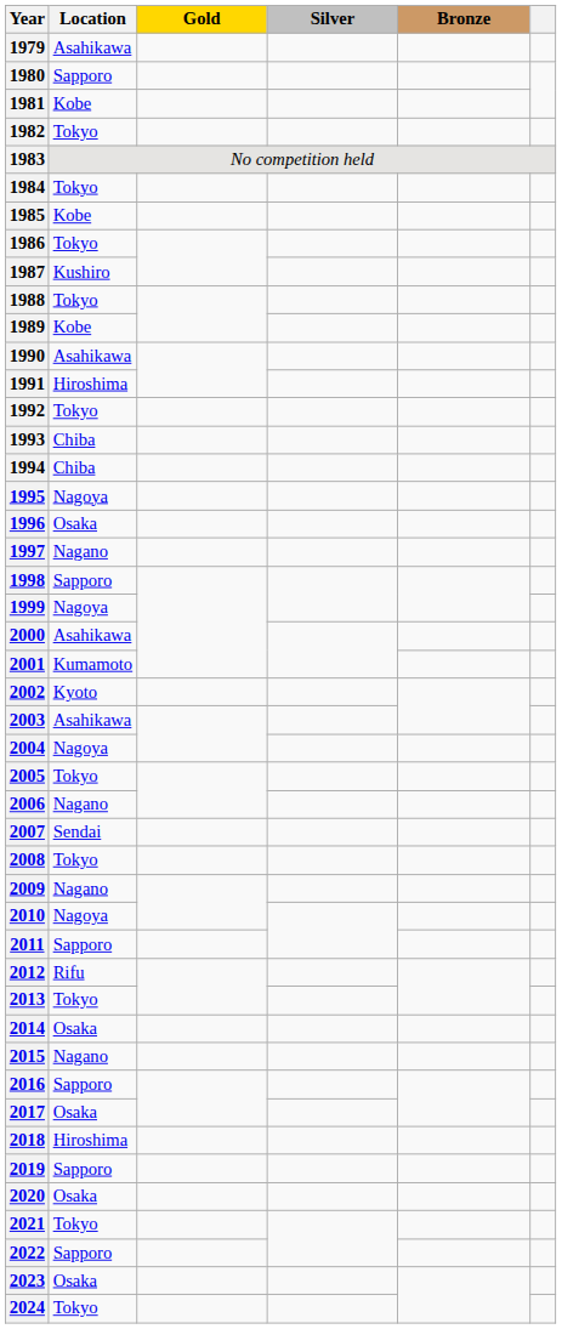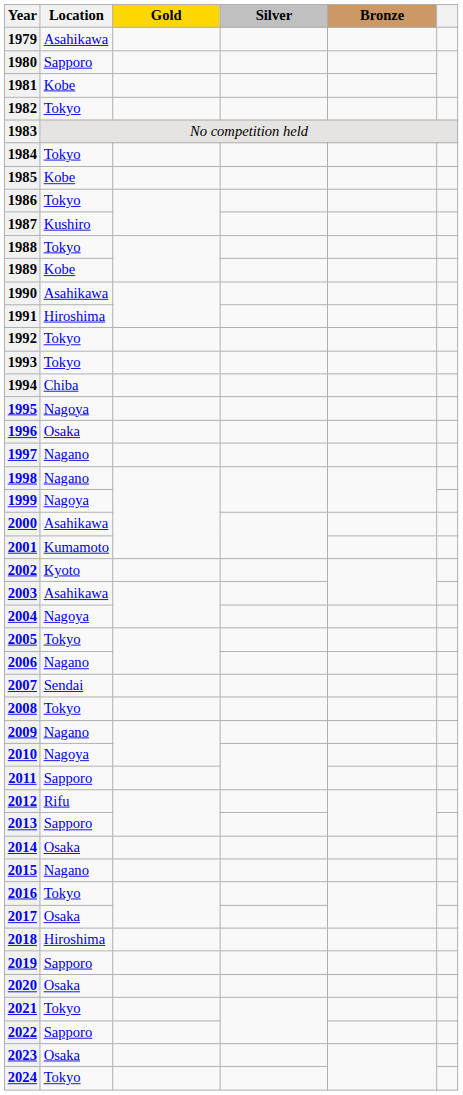1993 | Location: Chiba -> Tokyo
1998 | Location: Sapporo -> Nagano
2013 | Location: Tokyo -> Sapporo
2016 | Location: Sapporo -> Tokyo
